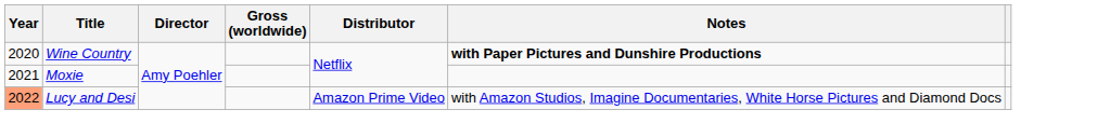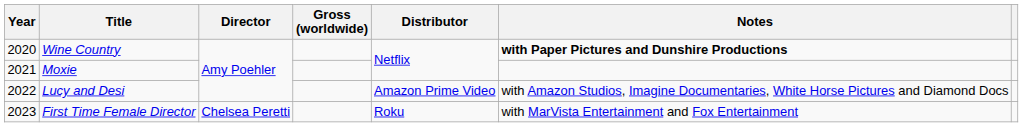Lucy and Desi | Year: lightsalmon background -> no background
+ row: 2023 | First Time Female Director | Chelsea Peretti | Roku | with MarVista Entertainment and Fox Entertainment
